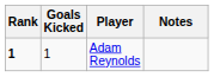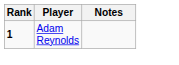- column: Goals Kicked | 1
